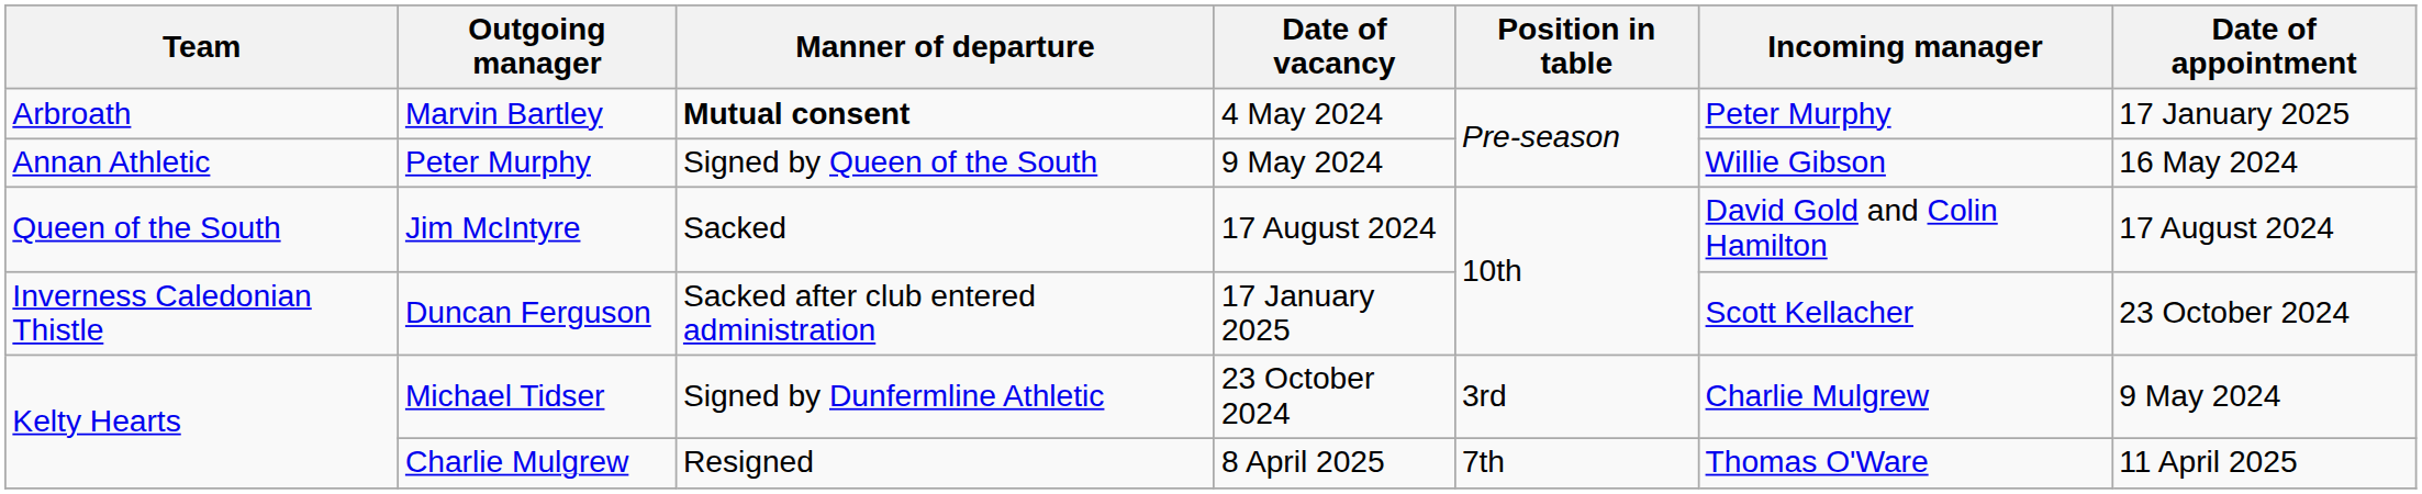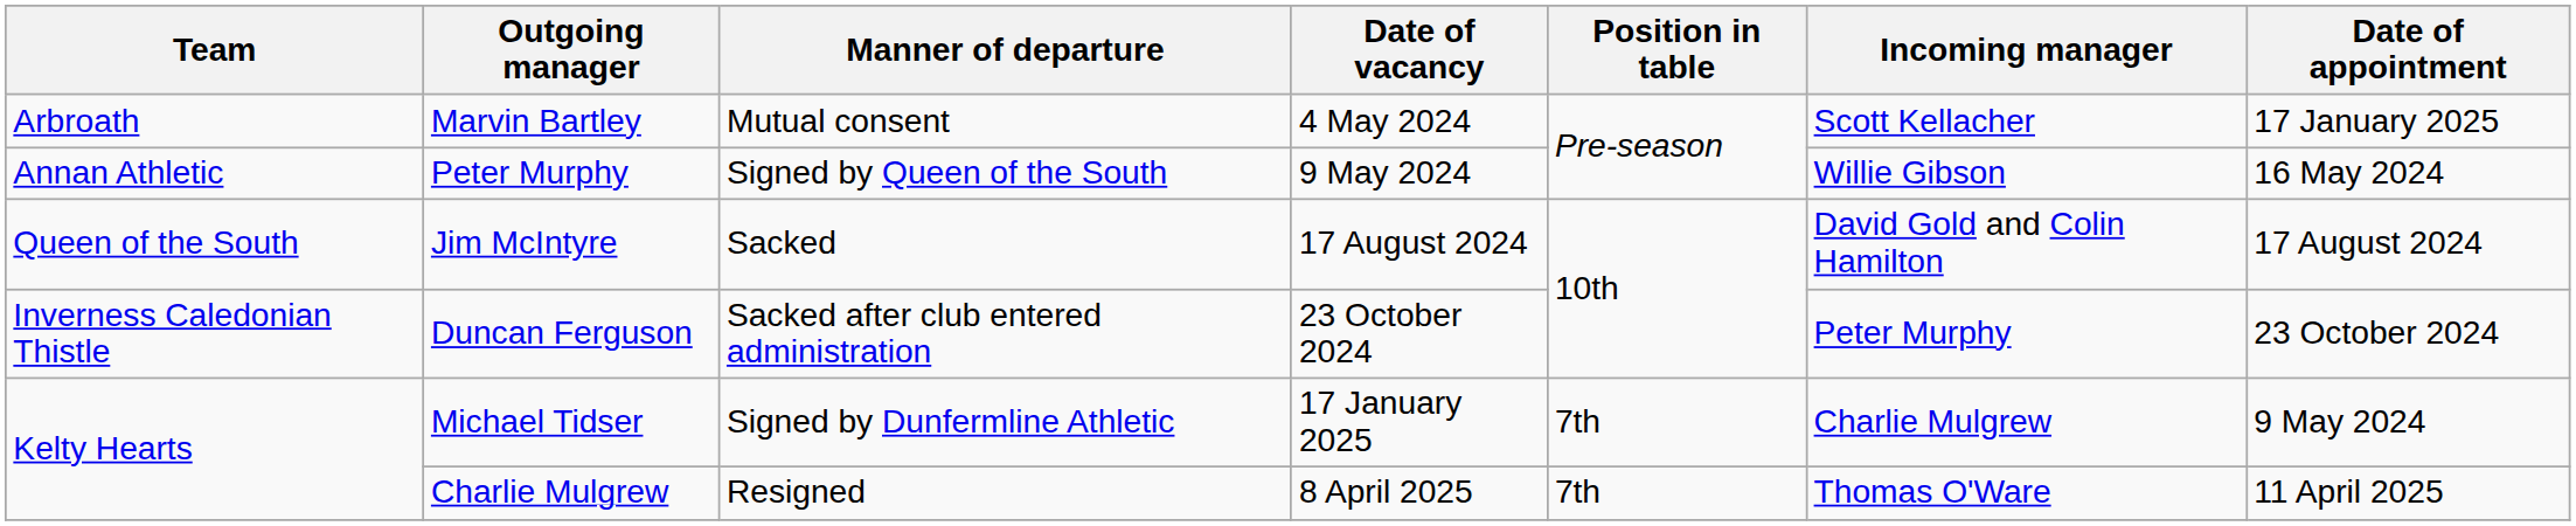Marvin Bartley | Manner of departure: bold -> normal
Marvin Bartley | Incoming manager: Peter Murphy -> Scott Kellacher
Duncan Ferguson | Date of vacancy: 17 January 2025 -> 23 October 2024
Duncan Ferguson | Incoming manager: Scott Kellacher -> Peter Murphy
Michael Tidser | Date of vacancy: 23 October 2024 -> 17 January 2025
Michael Tidser | Position in table: 3rd -> 7th
